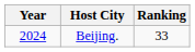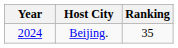Beijing. | Ranking: 33 -> 35
